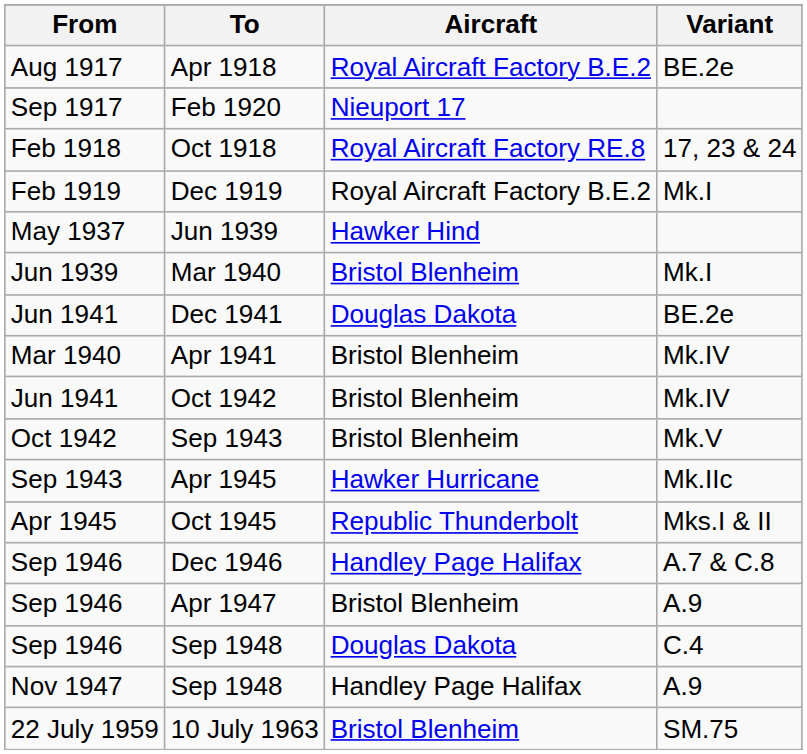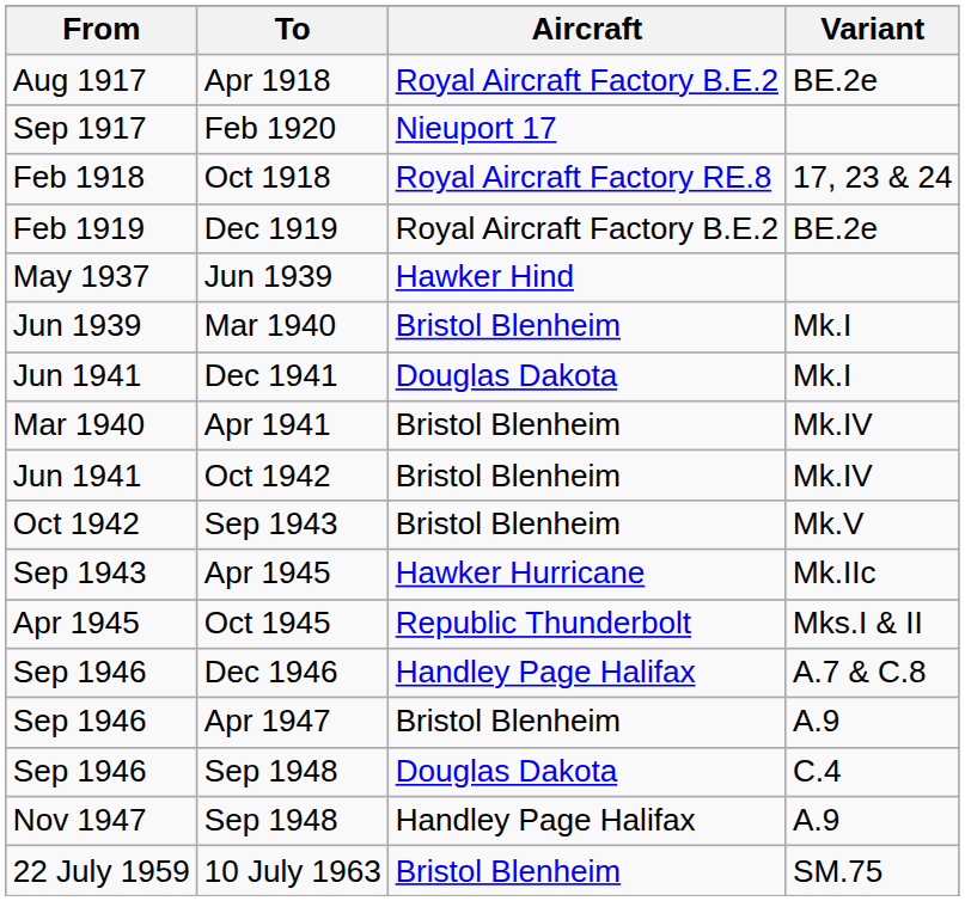Dec 1919 | Variant: Mk.I -> BE.2e
Dec 1941 | Variant: BE.2e -> Mk.I
